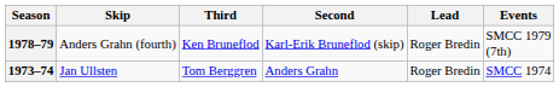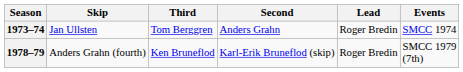rows swapped: 1973–74 <-> 1978–79
